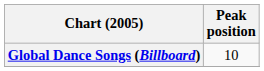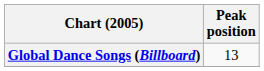Global Dance Songs (Billboard) | Peak position: 10 -> 13
